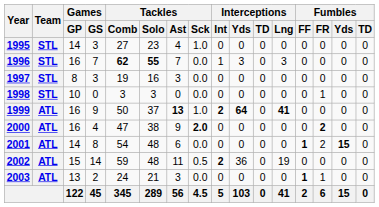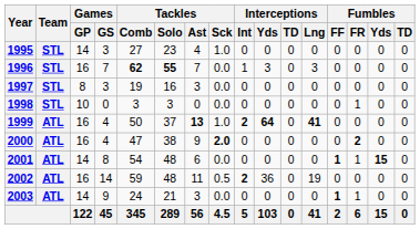1999 | Games / GS: 9 -> 4
2001 | Fumbles / FR: 2 -> 1
2002 | Games / GP: 15 -> 16
2003 | Games / GP: 13 -> 14
2003 | Games / GS: 2 -> 9
